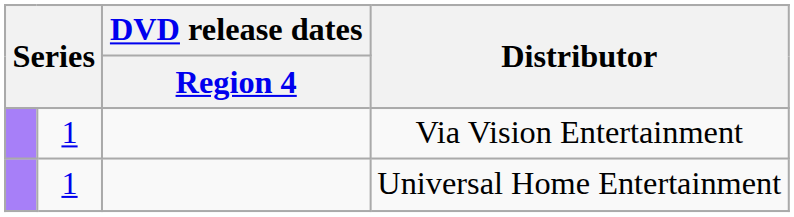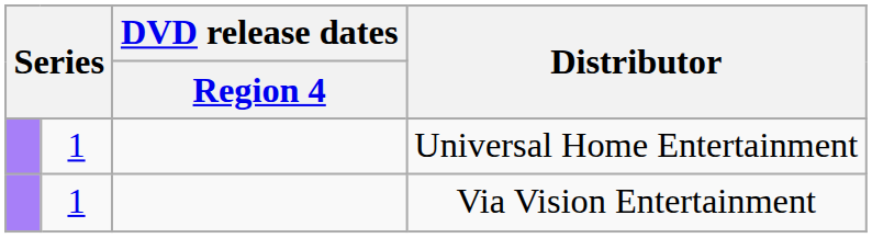rows swapped: Universal Home Entertainment <-> Via Vision Entertainment
